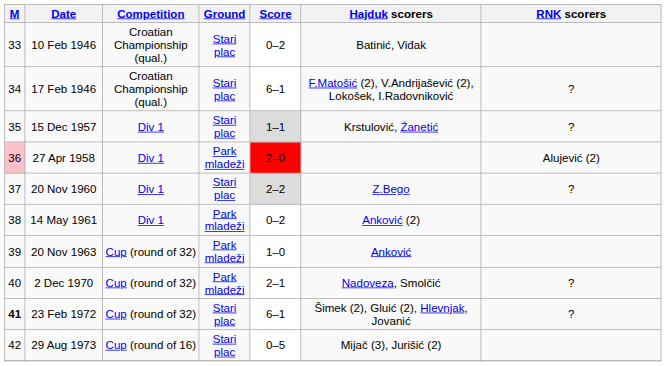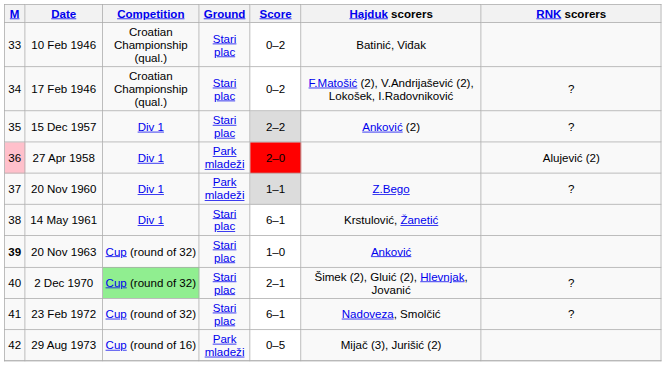17 Feb 1946 | Score: 6–1 -> 0–2
15 Dec 1957 | Score: 1–1 -> 2–2
15 Dec 1957 | Hajduk scorers: Krstulović, Žanetić -> Anković (2)
20 Nov 1960 | Ground: Stari plac -> Park mladeži
20 Nov 1960 | Score: 2–2 -> 1–1
14 May 1961 | Ground: Park mladeži -> Stari plac
14 May 1961 | Score: 0–2 -> 6–1
14 May 1961 | Hajduk scorers: Anković (2) -> Krstulović, Žanetić
20 Nov 1963 | M: normal -> bold
20 Nov 1963 | Ground: Park mladeži -> Stari plac
2 Dec 1970 | Competition: no background -> lightgreen background
2 Dec 1970 | Ground: Park mladeži -> Stari plac
2 Dec 1970 | Hajduk scorers: Nadoveza, Smolčić -> Šimek (2), Gluić (2), Hlevnjak, Jovanić
23 Feb 1972 | M: bold -> normal
23 Feb 1972 | Hajduk scorers: Šimek (2), Gluić (2), Hlevnjak, Jovanić -> Nadoveza, Smolčić
29 Aug 1973 | Ground: Stari plac -> Park mladeži
